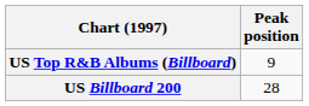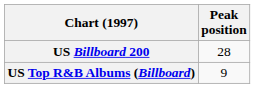rows swapped: US Billboard 200 <-> US Top R&B Albums (Billboard)
